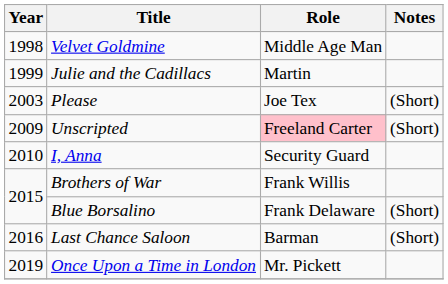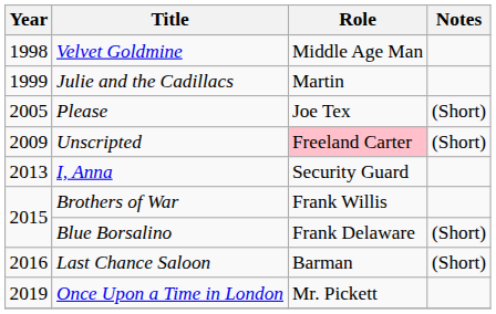Please | Year: 2003 -> 2005
I, Anna | Year: 2010 -> 2013
